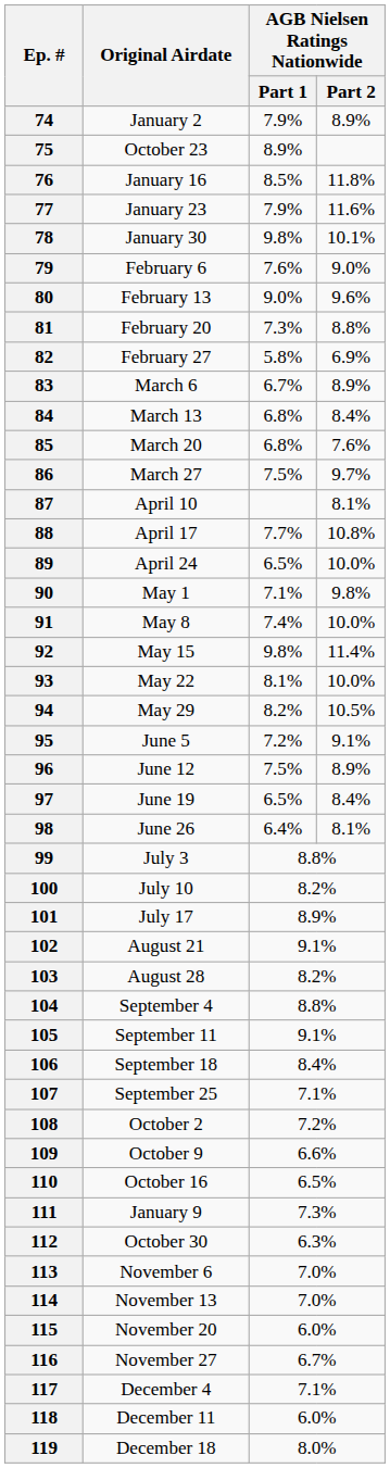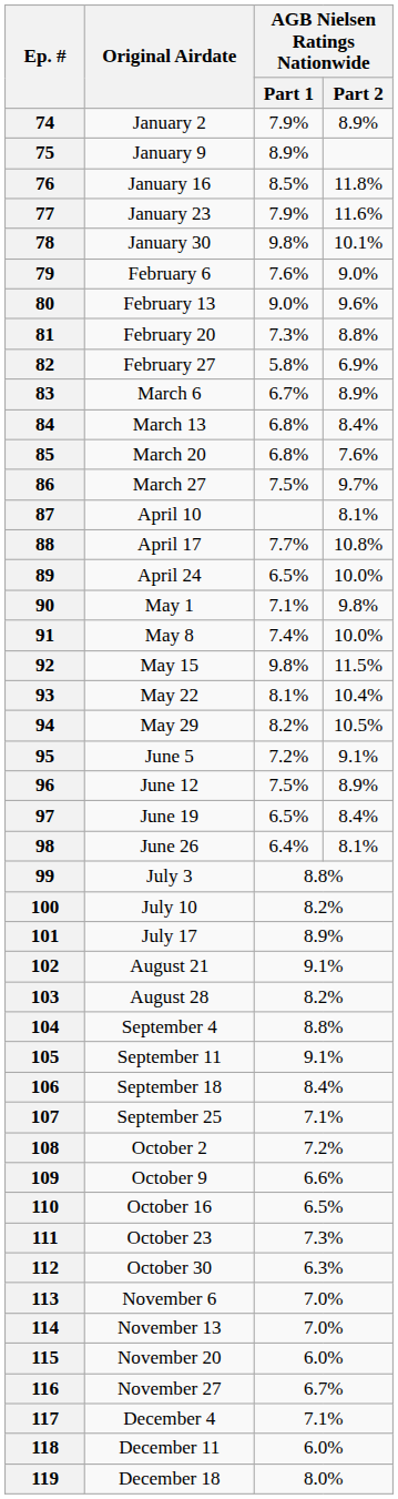75 | Original Airdate: October 23 -> January 9
92 | AGB Nielsen Ratings Nationwide / Part 2: 11.4% -> 11.5%
93 | AGB Nielsen Ratings Nationwide / Part 2: 10.0% -> 10.4%
111 | Original Airdate: January 9 -> October 23
